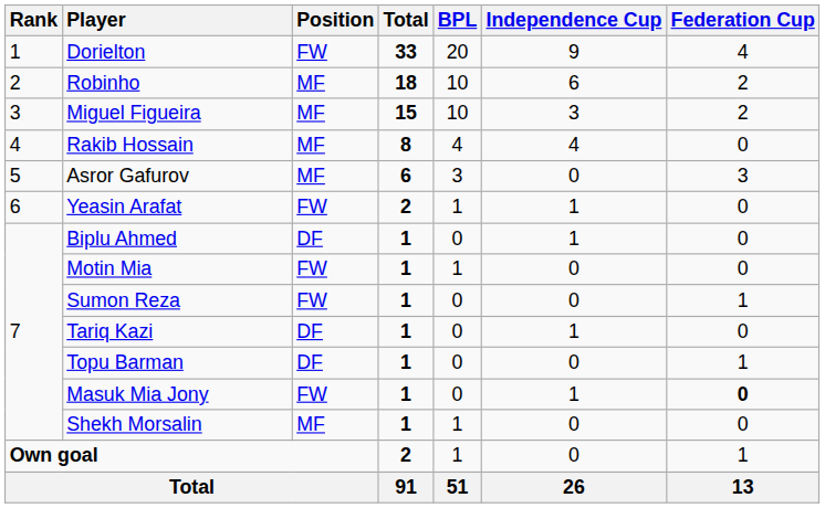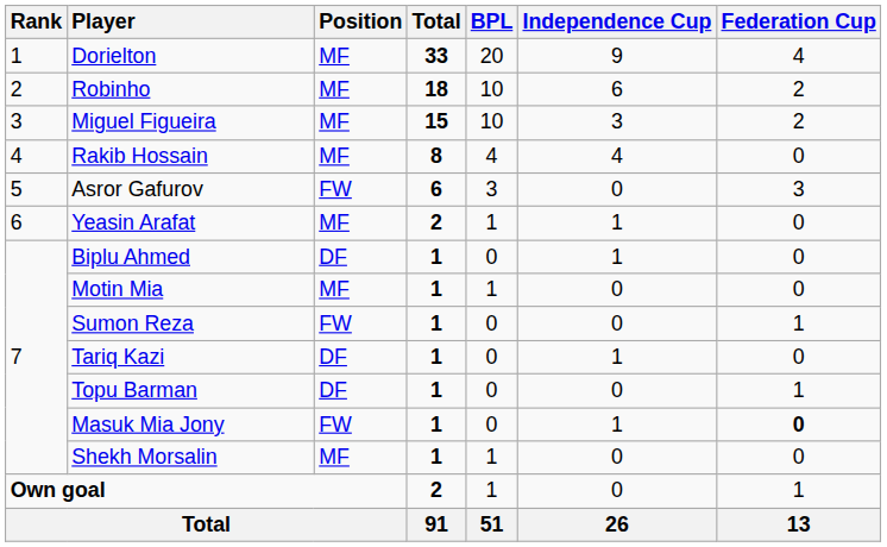Dorielton | Position: FW -> MF
Asror Gafurov | Position: MF -> FW
Yeasin Arafat | Position: FW -> MF
Motin Mia | Position: FW -> MF
